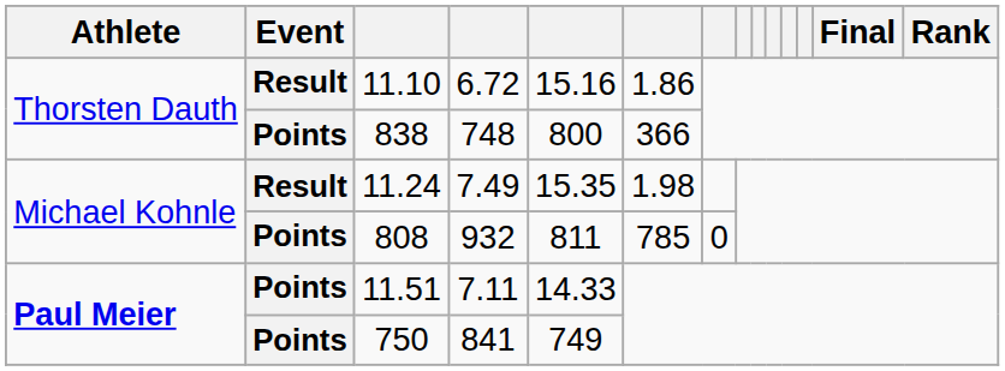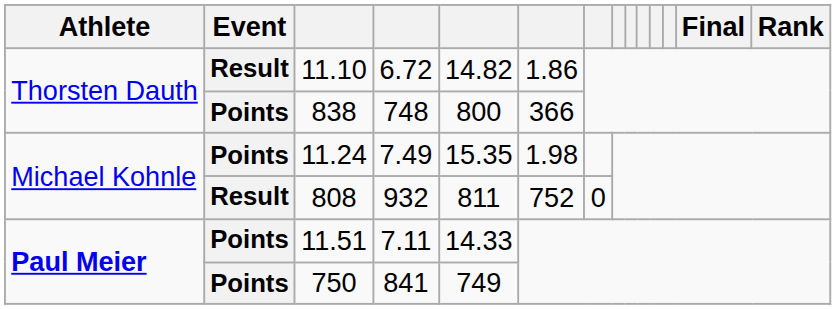11.10 | column 5: 15.16 -> 14.82
11.24 | Event: Result -> Points
808 | Event: Points -> Result
808 | column 6: 785 -> 752
